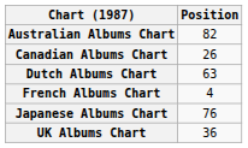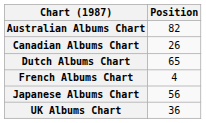Dutch Albums Chart | Position: 63 -> 65
Japanese Albums Chart | Position: 76 -> 56
